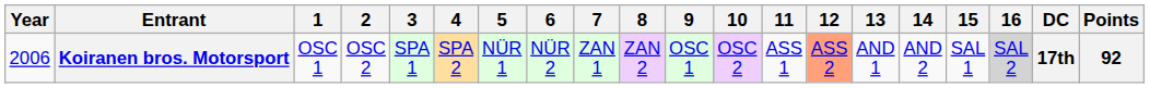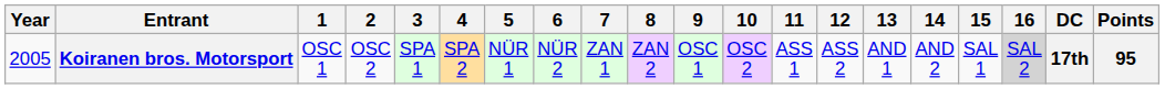Koiranen bros. Motorsport | Year: 2006 -> 2005
Koiranen bros. Motorsport | 12: lightsalmon background -> no background
Koiranen bros. Motorsport | Points: 92 -> 95
